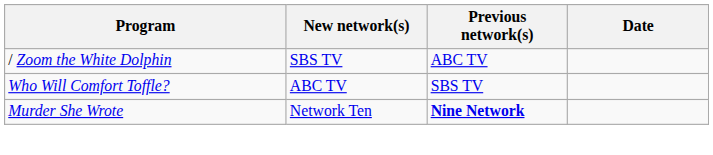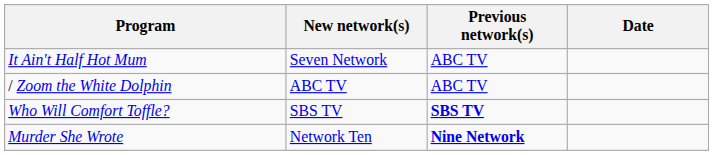+ row: It Ain't Half Hot Mum | Seven Network | ABC TV
/ Zoom the White Dolphin | New network(s): SBS TV -> ABC TV
Who Will Comfort Toffle? | New network(s): ABC TV -> SBS TV
Who Will Comfort Toffle? | Previous network(s): normal -> bold
